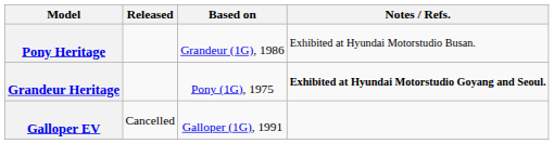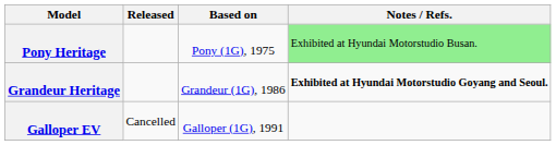Pony Heritage | Based on: Grandeur (1G), 1986 -> Pony (1G), 1975
Pony Heritage | Notes / Refs.: no background -> lightgreen background
Grandeur Heritage | Based on: Pony (1G), 1975 -> Grandeur (1G), 1986
